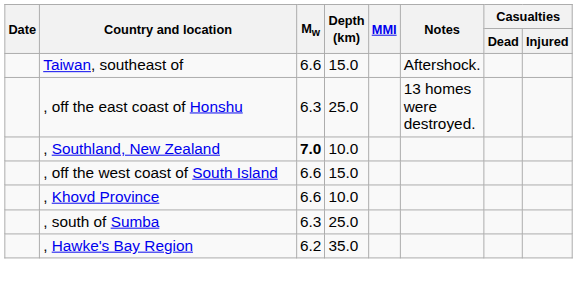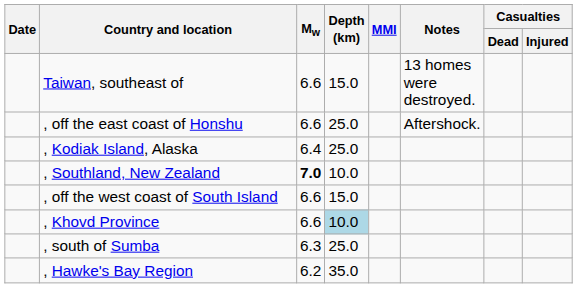Taiwan, southeast of | Notes: Aftershock. -> 13 homes were destroyed.
, off the east coast of Honshu | Mw: 6.3 -> 6.6
, off the east coast of Honshu | Notes: 13 homes were destroyed. -> Aftershock.
+ row: , Kodiak Island, Alaska | 6.4 | 25.0
, Khovd Province | Depth (km): no background -> lightblue background
